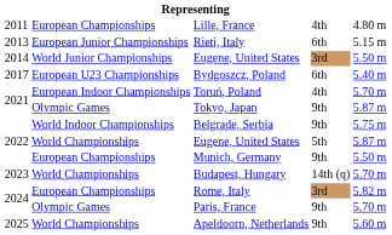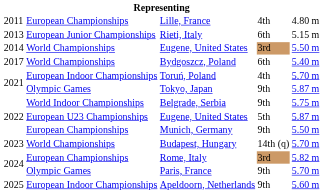2014 / Eugene, United States | column 2: World Junior Championships -> World Championships
Bydgoszcz, Poland | column 2: European U23 Championships -> World Championships
2022 / Eugene, United States | column 2: World Championships -> European U23 Championships
Apeldoorn, Netherlands | column 2: World Championships -> European Indoor Championships
